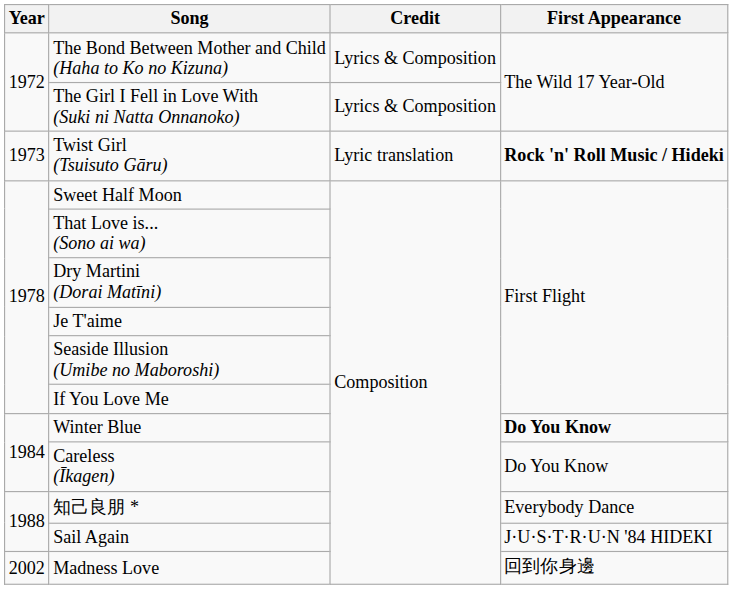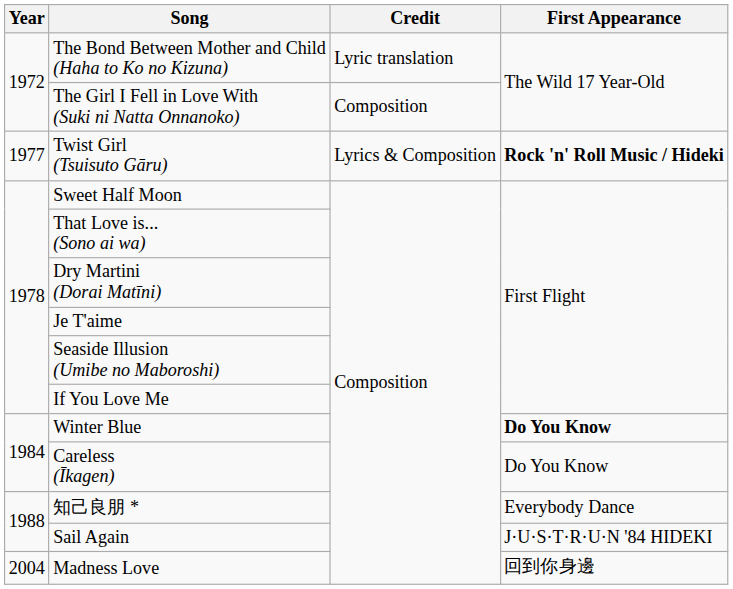The Bond Between Mother and Child (Haha to Ko no Kizuna) | Credit: Lyrics & Composition -> Lyric translation
The Girl I Fell in Love With (Suki ni Natta Onnanoko) | Credit: Lyrics & Composition -> Composition
Twist Girl (Tsuisuto Gāru) | Year: 1973 -> 1977
Twist Girl (Tsuisuto Gāru) | Credit: Lyric translation -> Lyrics & Composition
Madness Love | Year: 2002 -> 2004
